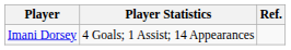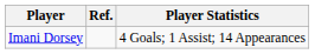columns swapped: Player Statistics <-> Ref.
